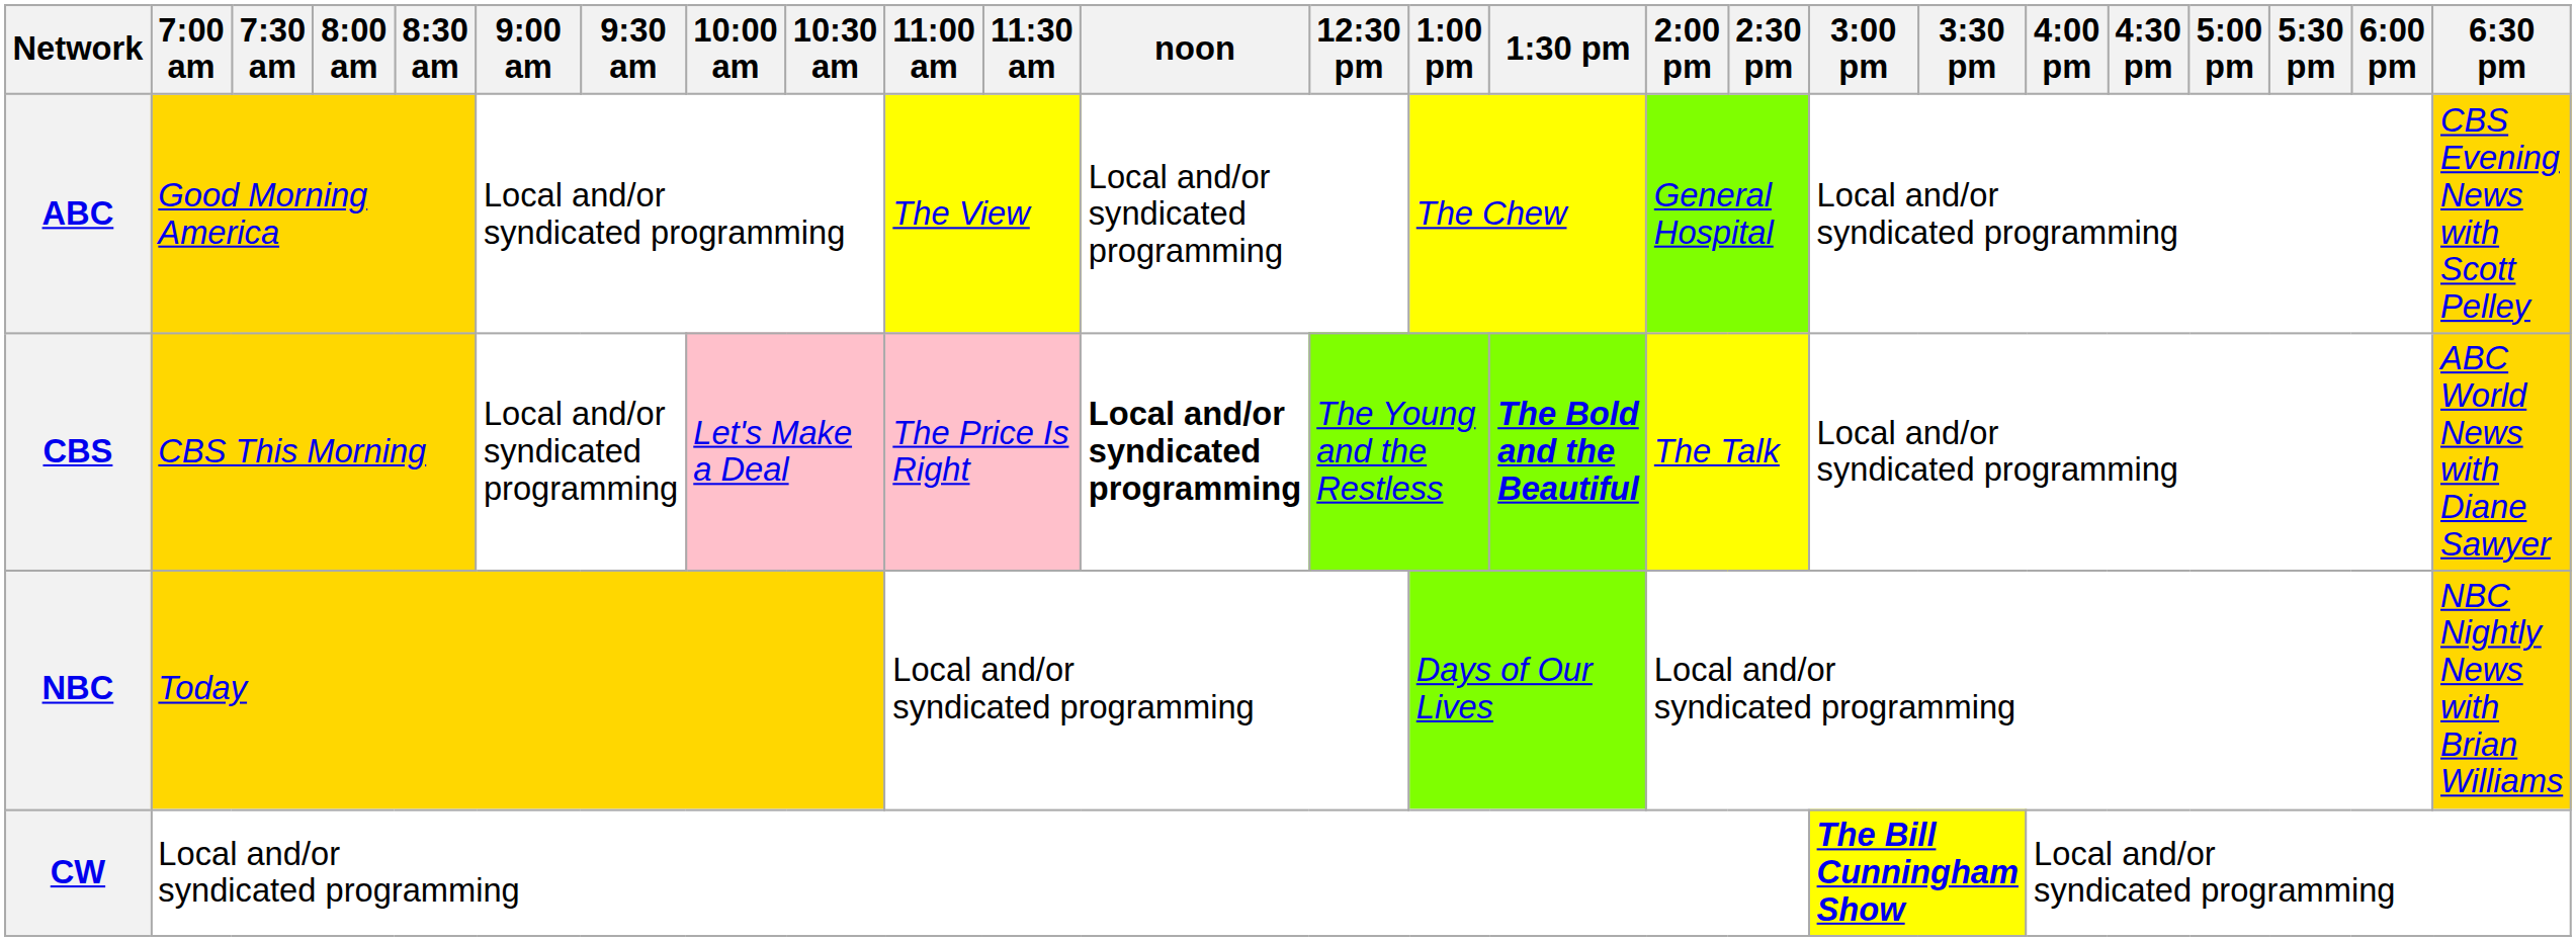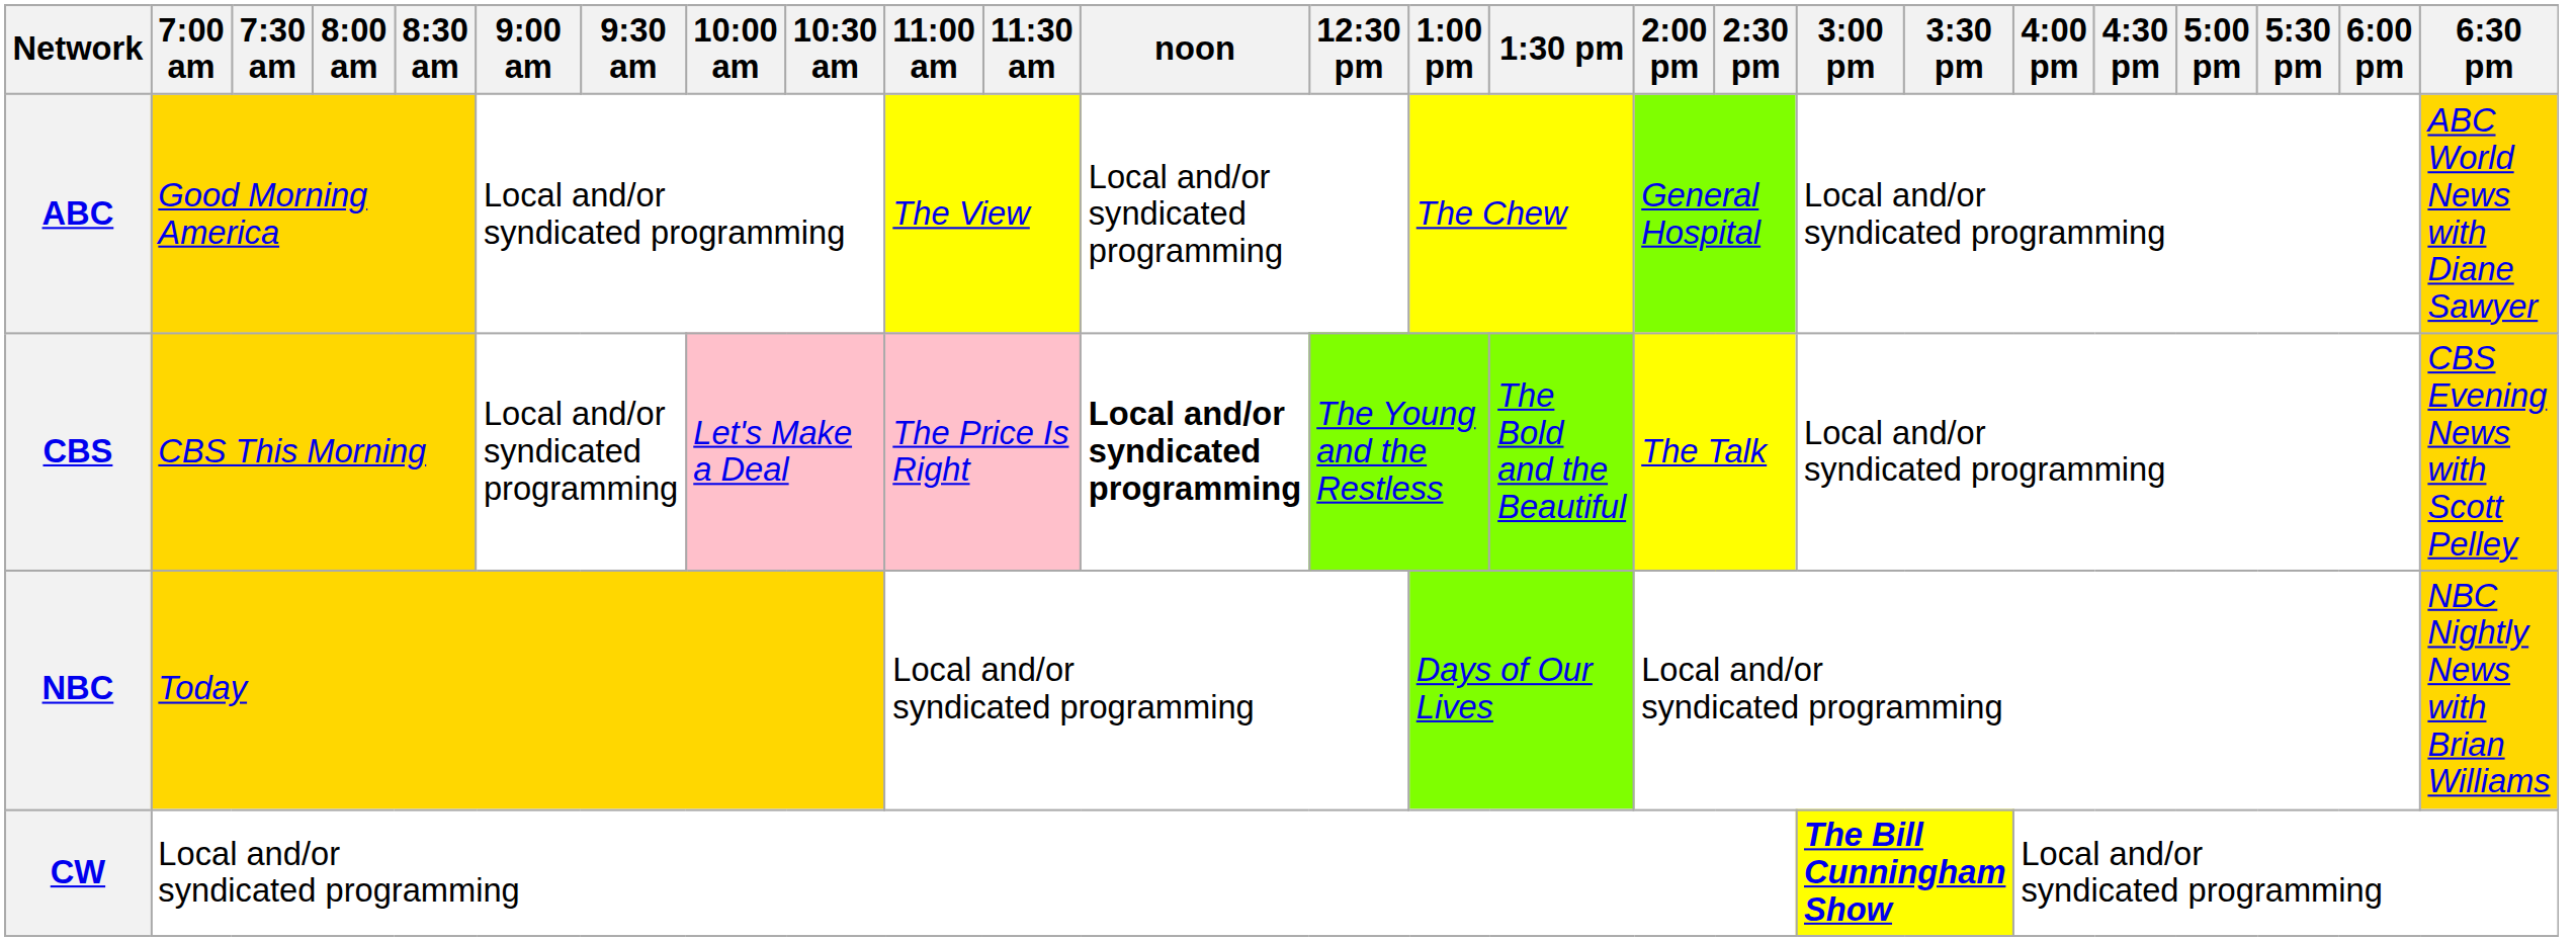ABC | 6:30 pm: CBS Evening News with Scott Pelley -> ABC World News with Diane Sawyer
CBS | 1:30 pm: bold -> normal
CBS | 6:30 pm: ABC World News with Diane Sawyer -> CBS Evening News with Scott Pelley
